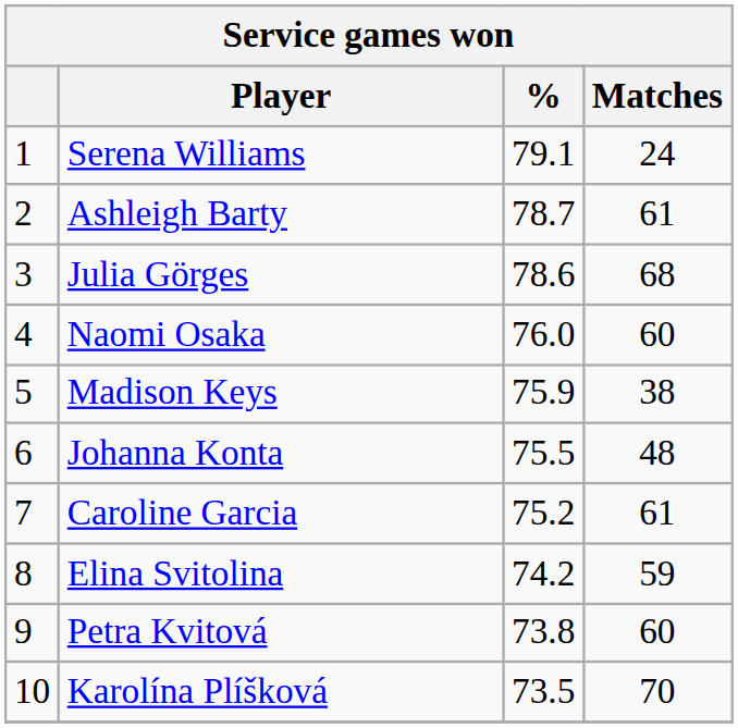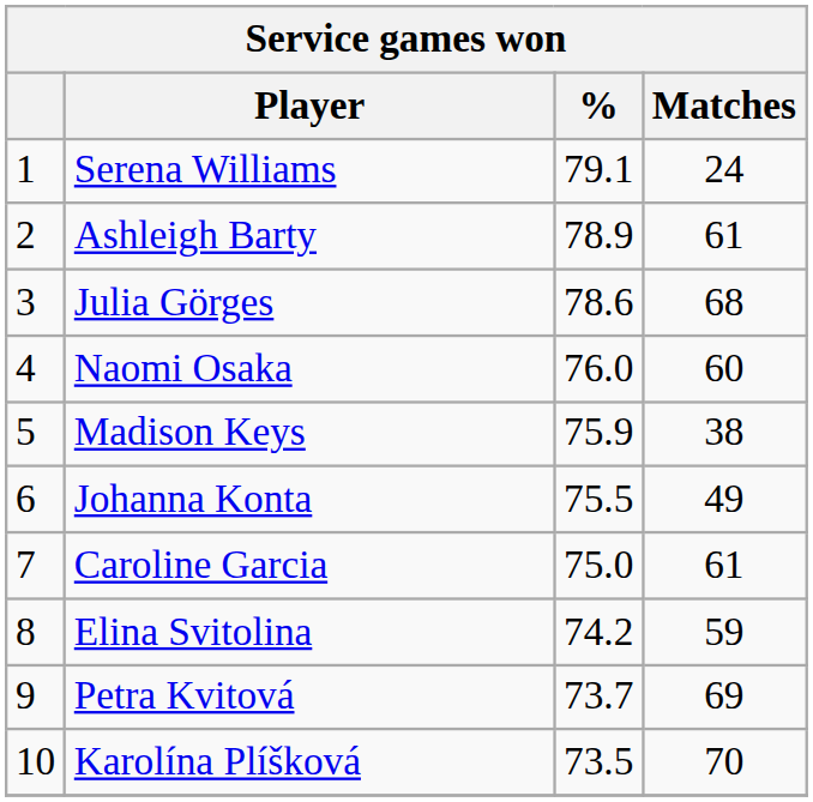Ashleigh Barty | %: 78.7 -> 78.9
Johanna Konta | Matches: 48 -> 49
Caroline Garcia | %: 75.2 -> 75.0
Petra Kvitová | %: 73.8 -> 73.7
Petra Kvitová | Matches: 60 -> 69
